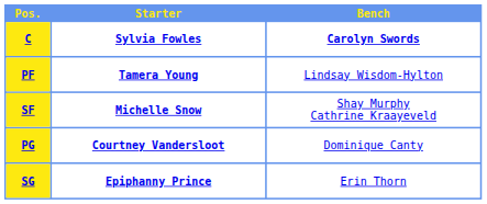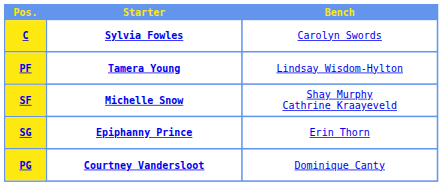C | Bench: bold -> normal
rows swapped: SG <-> PG
